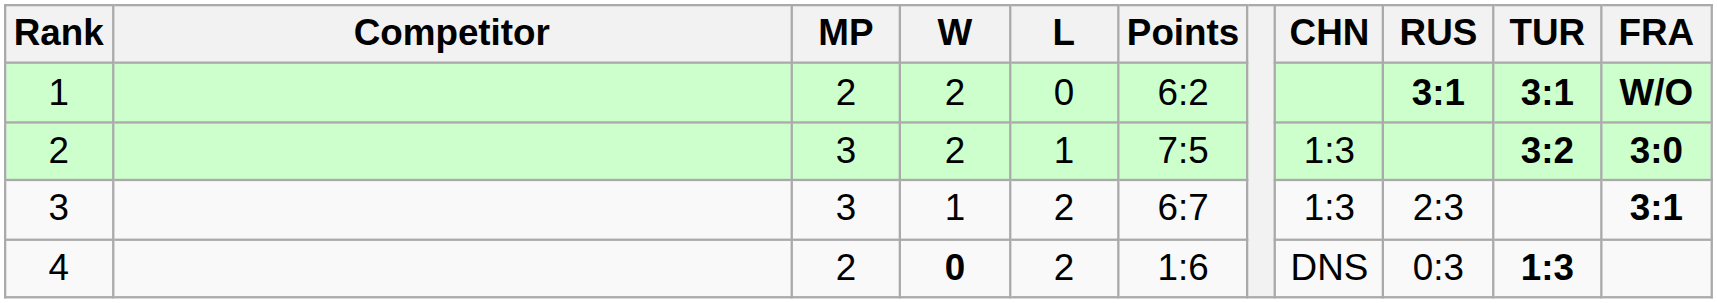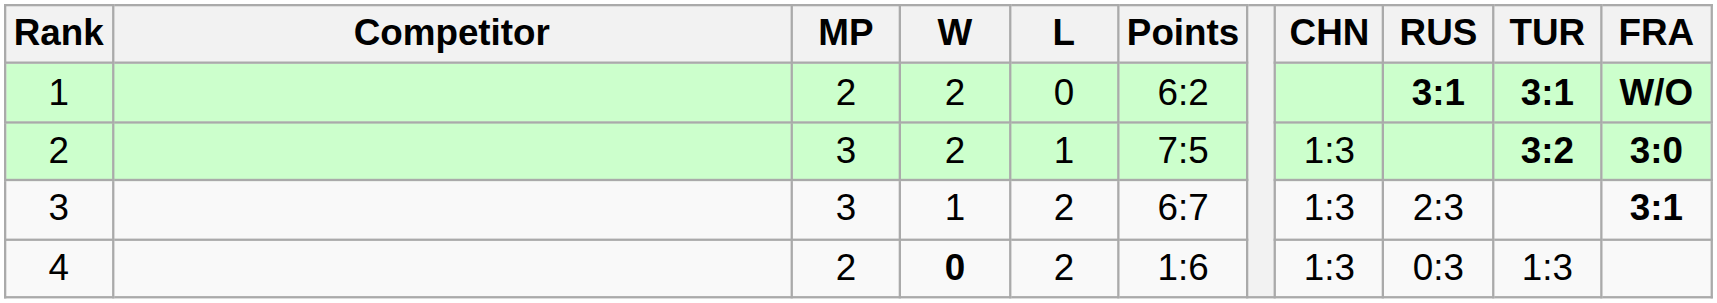4 | CHN: DNS -> 1:3
4 | TUR: bold -> normal
